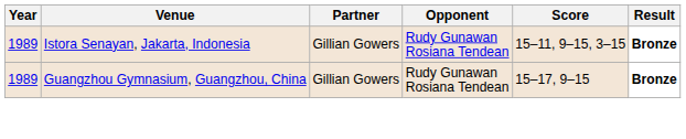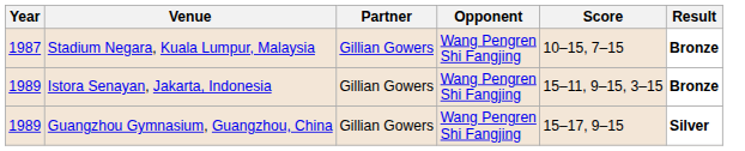+ row: 1987 | Stadium Negara, Kuala Lumpur, Malaysia | Gillian Gowers | Wang Pengren Shi Fangjing | 10–15, 7–15 | Bronze
Istora Senayan, Jakarta, Indonesia | Opponent: Rudy Gunawan Rosiana Tendean -> Wang Pengren Shi Fangjing
Guangzhou Gymnasium, Guangzhou, China | Opponent: Rudy Gunawan Rosiana Tendean -> Wang Pengren Shi Fangjing
Guangzhou Gymnasium, Guangzhou, China | Result: Bronze -> Silver
